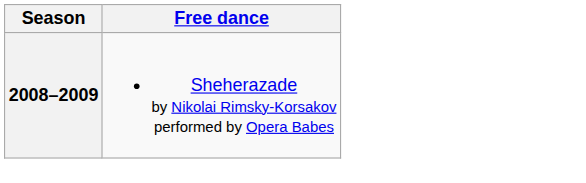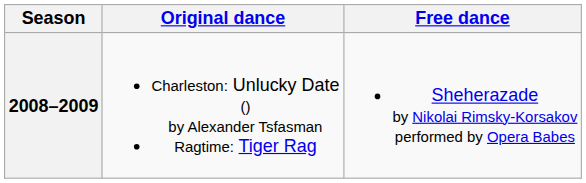+ column: Original dance | Charleston: Unlucky Date () by Alexander Tsfasman Ragtime: Tiger Rag
